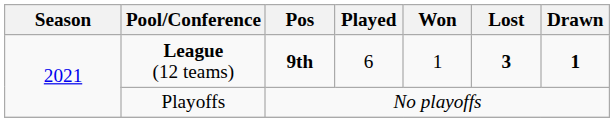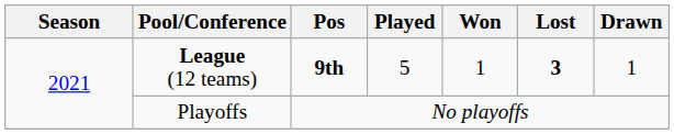League (12 teams) | Played: 6 -> 5
League (12 teams) | Drawn: bold -> normal
